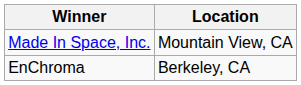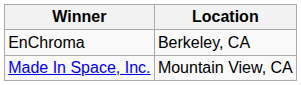rows swapped: Made In Space, Inc. <-> EnChroma
